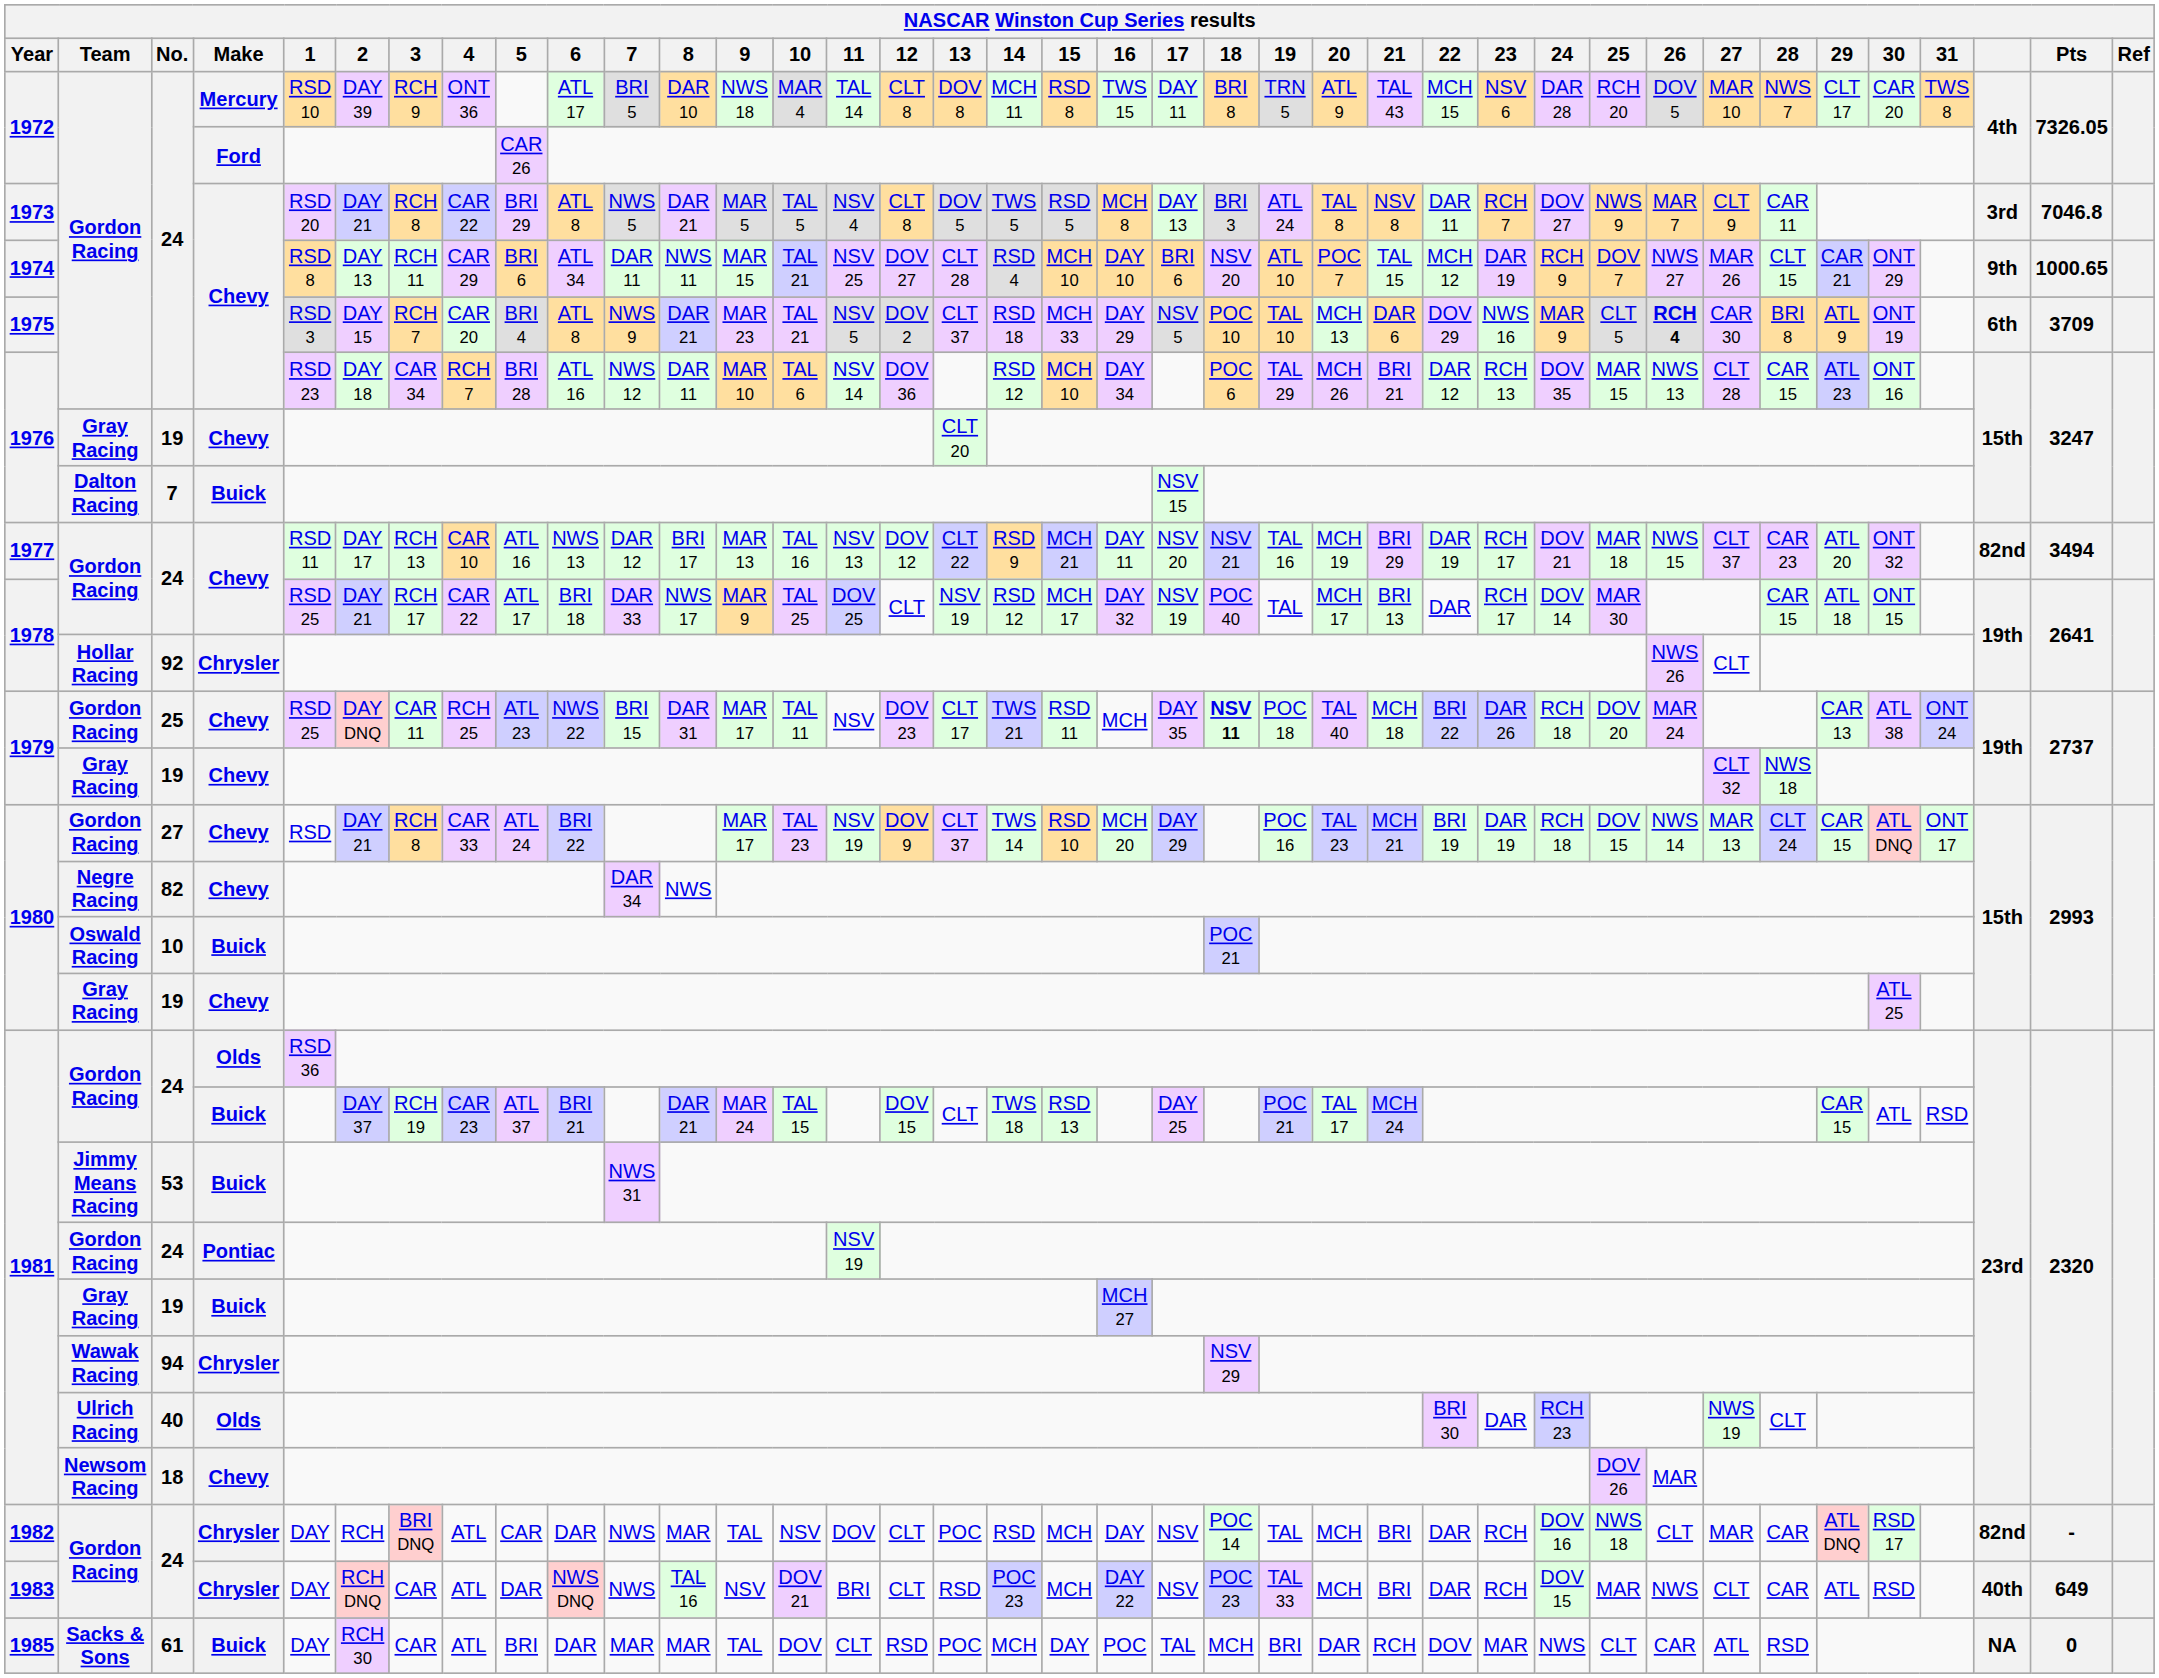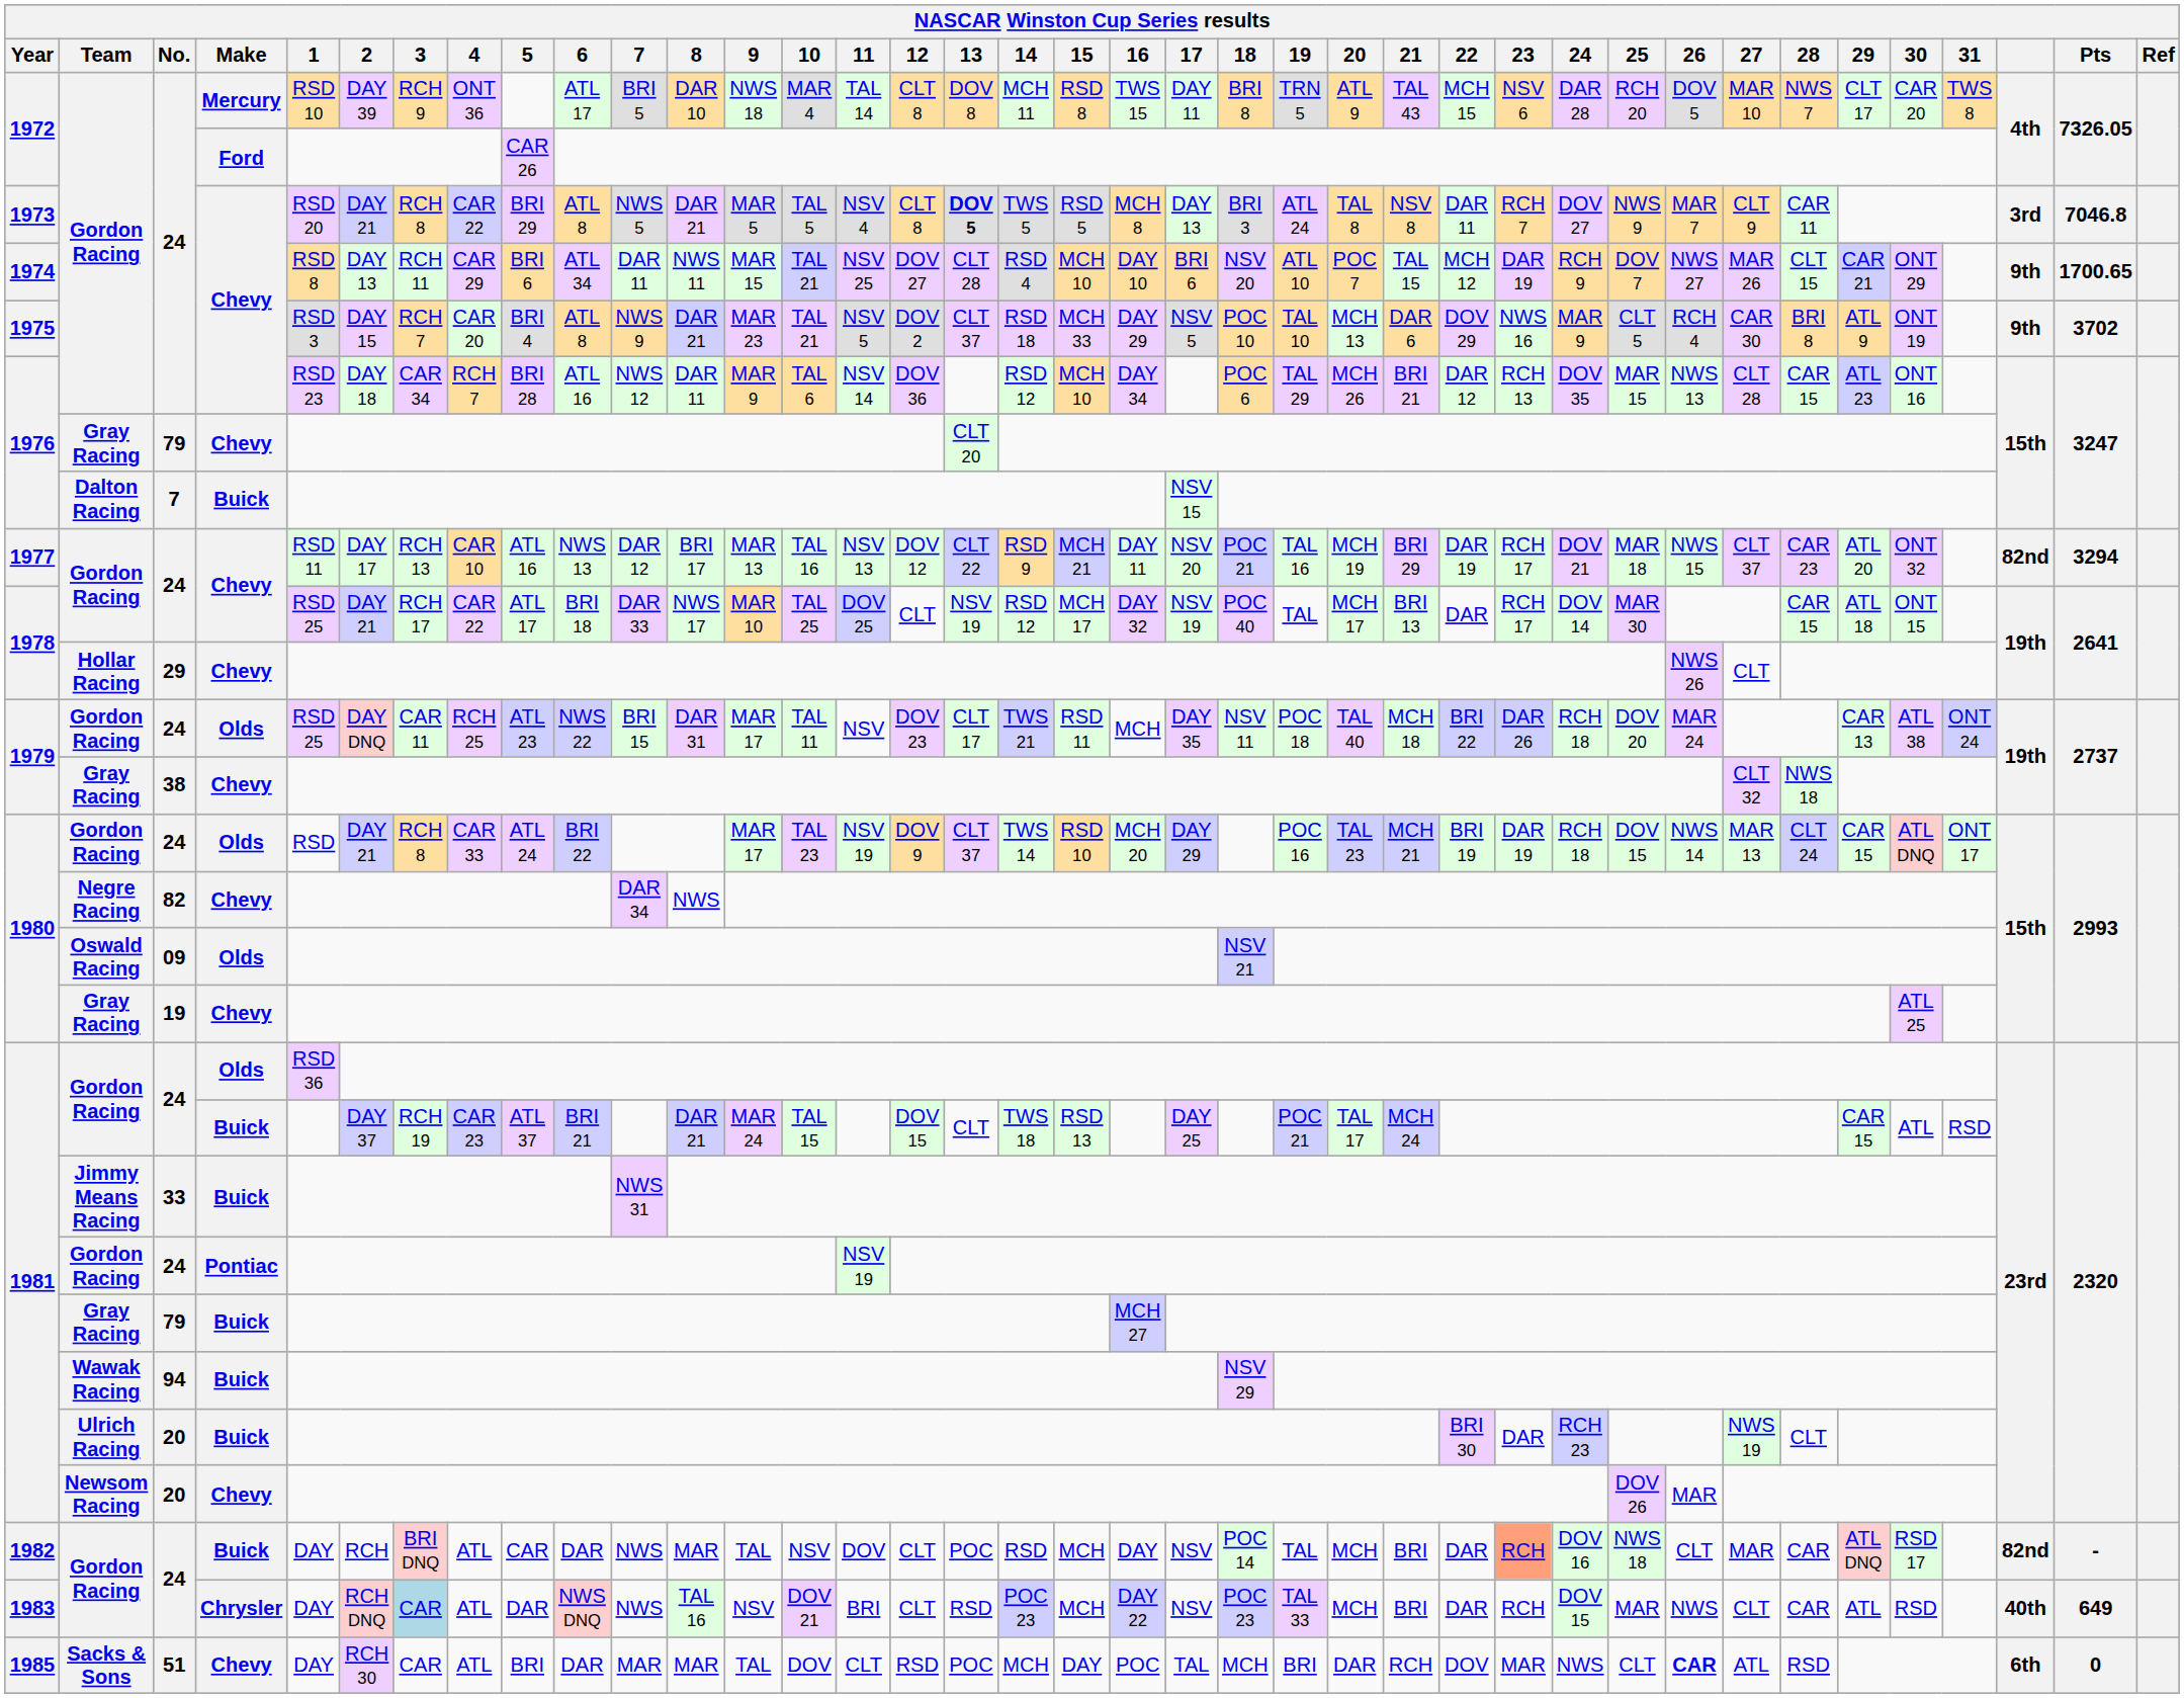1973 | 13: normal -> bold
1974 | Pts: 1000.65 -> 1700.65
1975 | 26: bold -> normal
1975 | column 36: 6th -> 9th
1975 | Pts: 3709 -> 3702
1976 / Gordon Racing | 9: MAR 10 -> MAR 9
1976 / Gray Racing | No.: 19 -> 79
1977 | 18: NSV 21 -> POC 21
1977 | Pts: 3494 -> 3294
1978 / Gordon Racing | 9: MAR 9 -> MAR 10
1978 / Hollar Racing | No.: 92 -> 29
1978 / Hollar Racing | Make: Chrysler -> Chevy
1979 / Gordon Racing | No.: 25 -> 24
1979 / Gordon Racing | Make: Chevy -> Olds
1979 / Gordon Racing | 18: bold -> normal
1979 / Gray Racing | No.: 19 -> 38
1980 / Gordon Racing | No.: 27 -> 24
1980 / Gordon Racing | Make: Chevy -> Olds
1980 / Oswald Racing | No.: 10 -> 09
1980 / Oswald Racing | Make: Buick -> Olds
1980 / Oswald Racing | 18: POC 21 -> NSV 21
1981 / Jimmy Means Racing | No.: 53 -> 33
1981 / Gray Racing | No.: 19 -> 79
1981 / Wawak Racing | Make: Chrysler -> Buick
1981 / Ulrich Racing | No.: 40 -> 20
1981 / Ulrich Racing | Make: Olds -> Buick
1981 / Newsom Racing | No.: 18 -> 20
1982 | Make: Chrysler -> Buick
1982 | 23: no background -> lightsalmon background
1983 | 3: no background -> lightblue background
1985 | No.: 61 -> 51
1985 | Make: Buick -> Chevy
1985 | 26: normal -> bold
1985 | column 36: NA -> 6th
